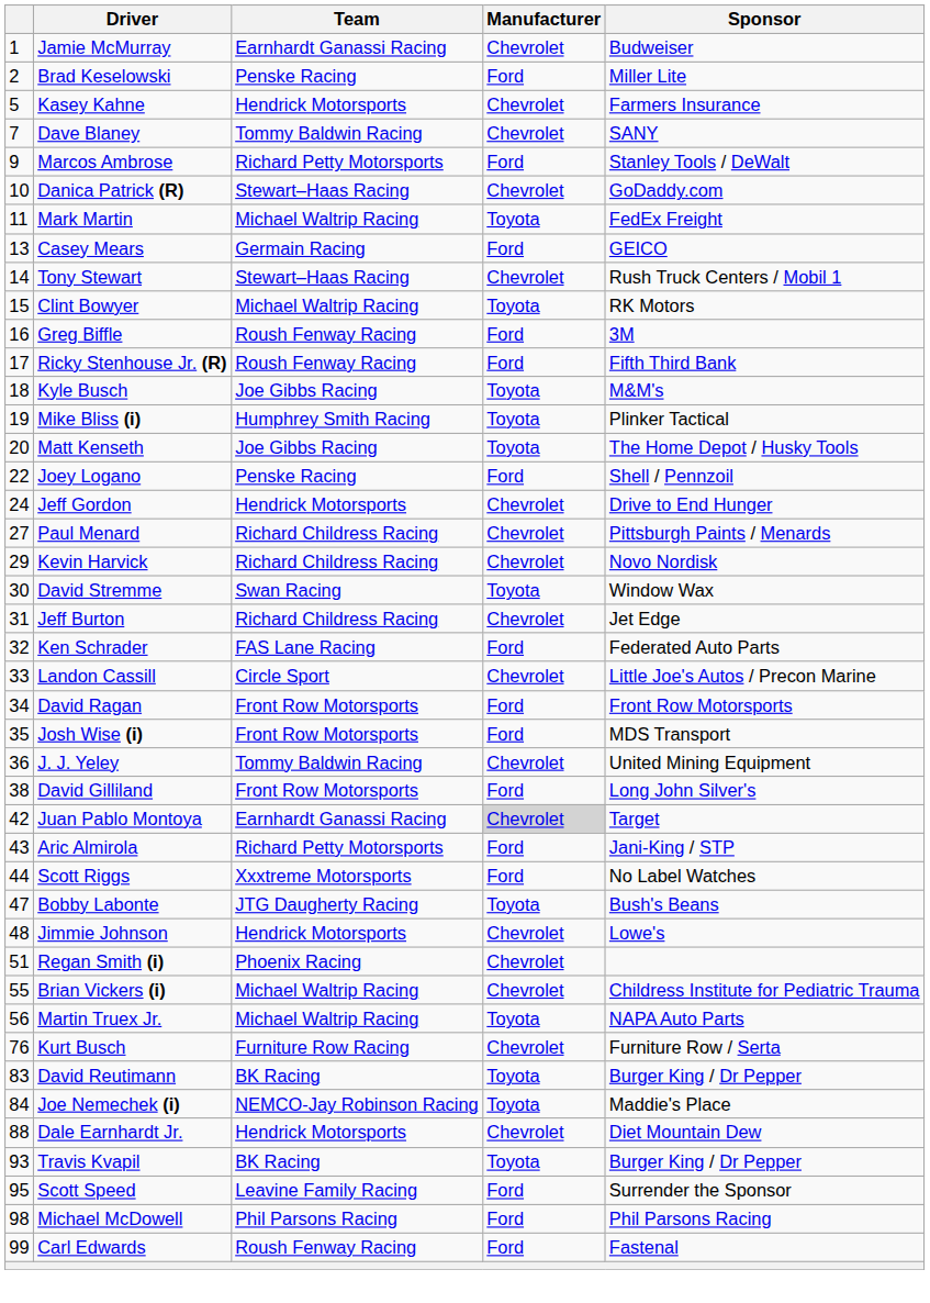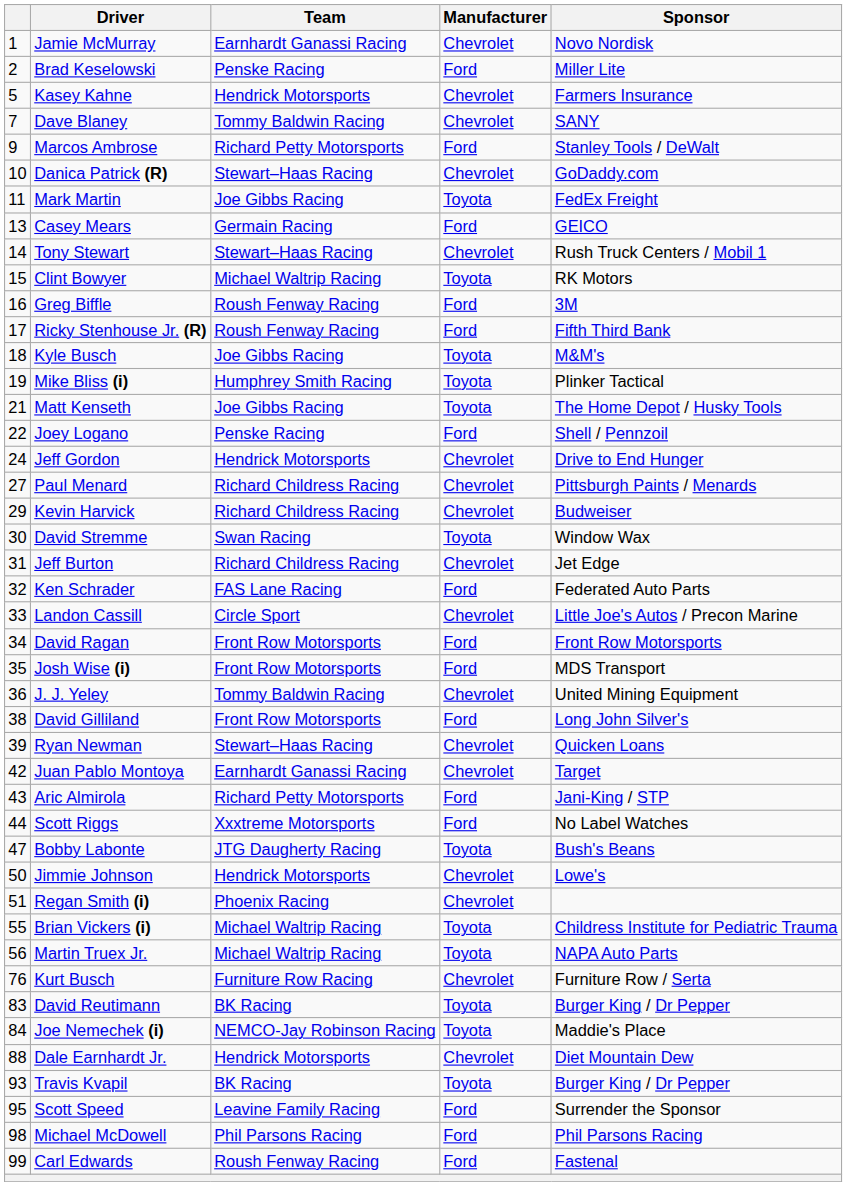Jamie McMurray | Sponsor: Budweiser -> Novo Nordisk
Mark Martin | Team: Michael Waltrip Racing -> Joe Gibbs Racing
Matt Kenseth | column 1: 20 -> 21
Kevin Harvick | Sponsor: Novo Nordisk -> Budweiser
+ row: 39 | Ryan Newman | Stewart–Haas Racing | Chevrolet | Quicken Loans
Juan Pablo Montoya | Manufacturer: lightgrey background -> no background
Jimmie Johnson | column 1: 48 -> 50
Brian Vickers (i) | Manufacturer: Chevrolet -> Toyota
